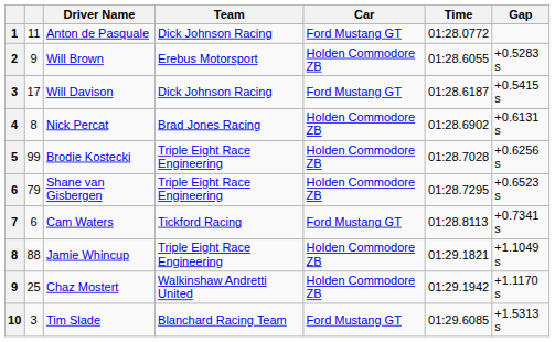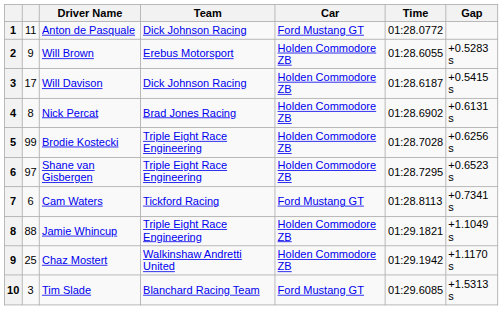Will Davison | Car: Ford Mustang GT -> Holden Commodore ZB
Shane van Gisbergen | column 2: 79 -> 97
